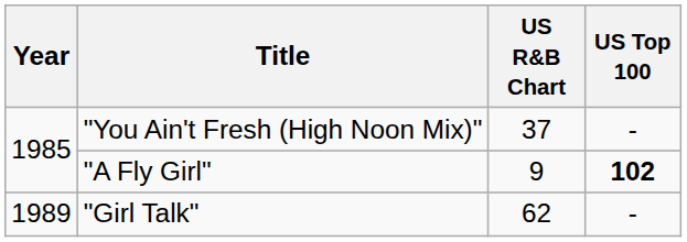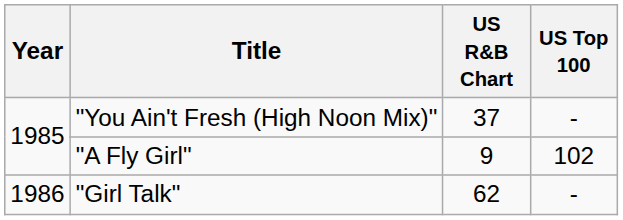"A Fly Girl" | US Top 100: bold -> normal
"Girl Talk" | Year: 1989 -> 1986
